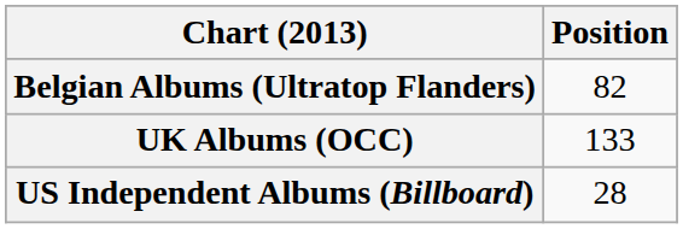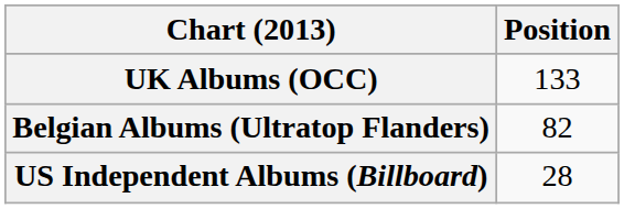rows swapped: Belgian Albums (Ultratop Flanders) <-> UK Albums (OCC)
